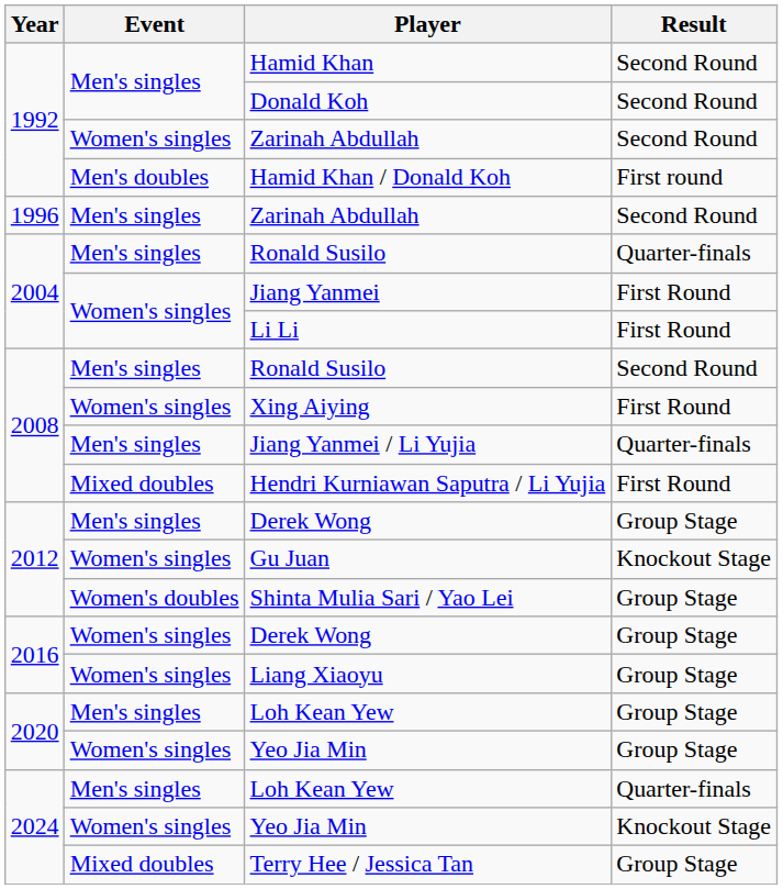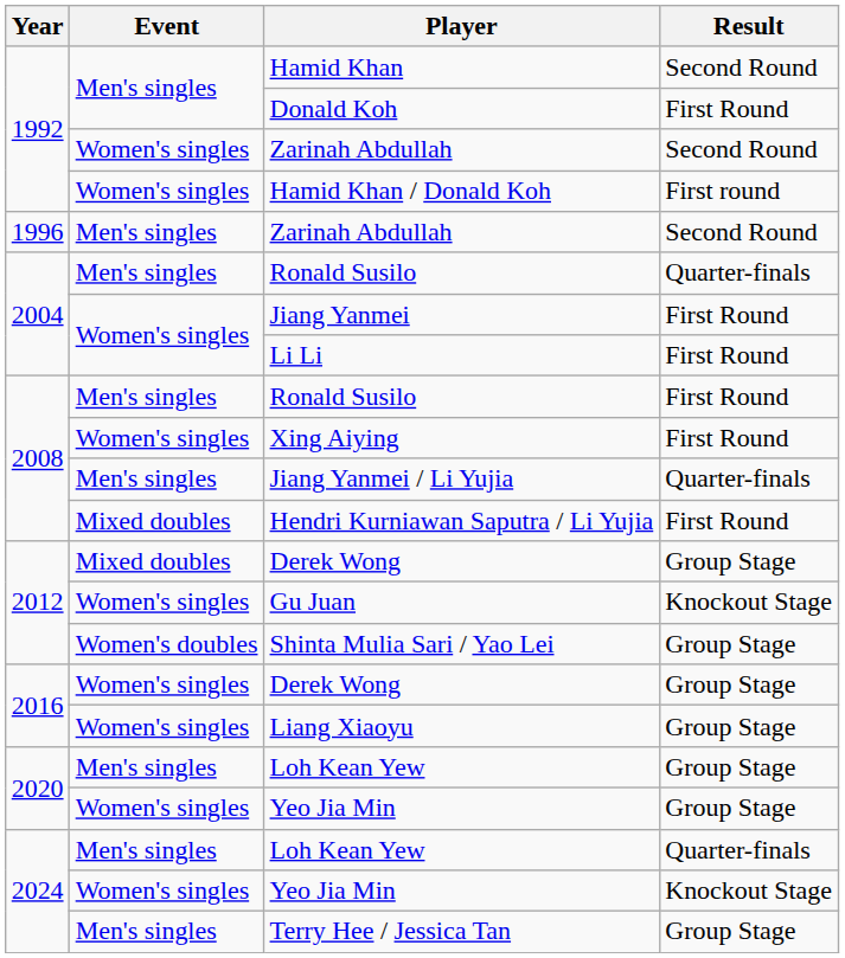Donald Koh | Result: Second Round -> First Round
Hamid Khan / Donald Koh | Event: Men's doubles -> Women's singles
2008 / Ronald Susilo | Result: Second Round -> First Round
2012 / Derek Wong | Event: Men's singles -> Mixed doubles
Terry Hee / Jessica Tan | Event: Mixed doubles -> Men's singles
